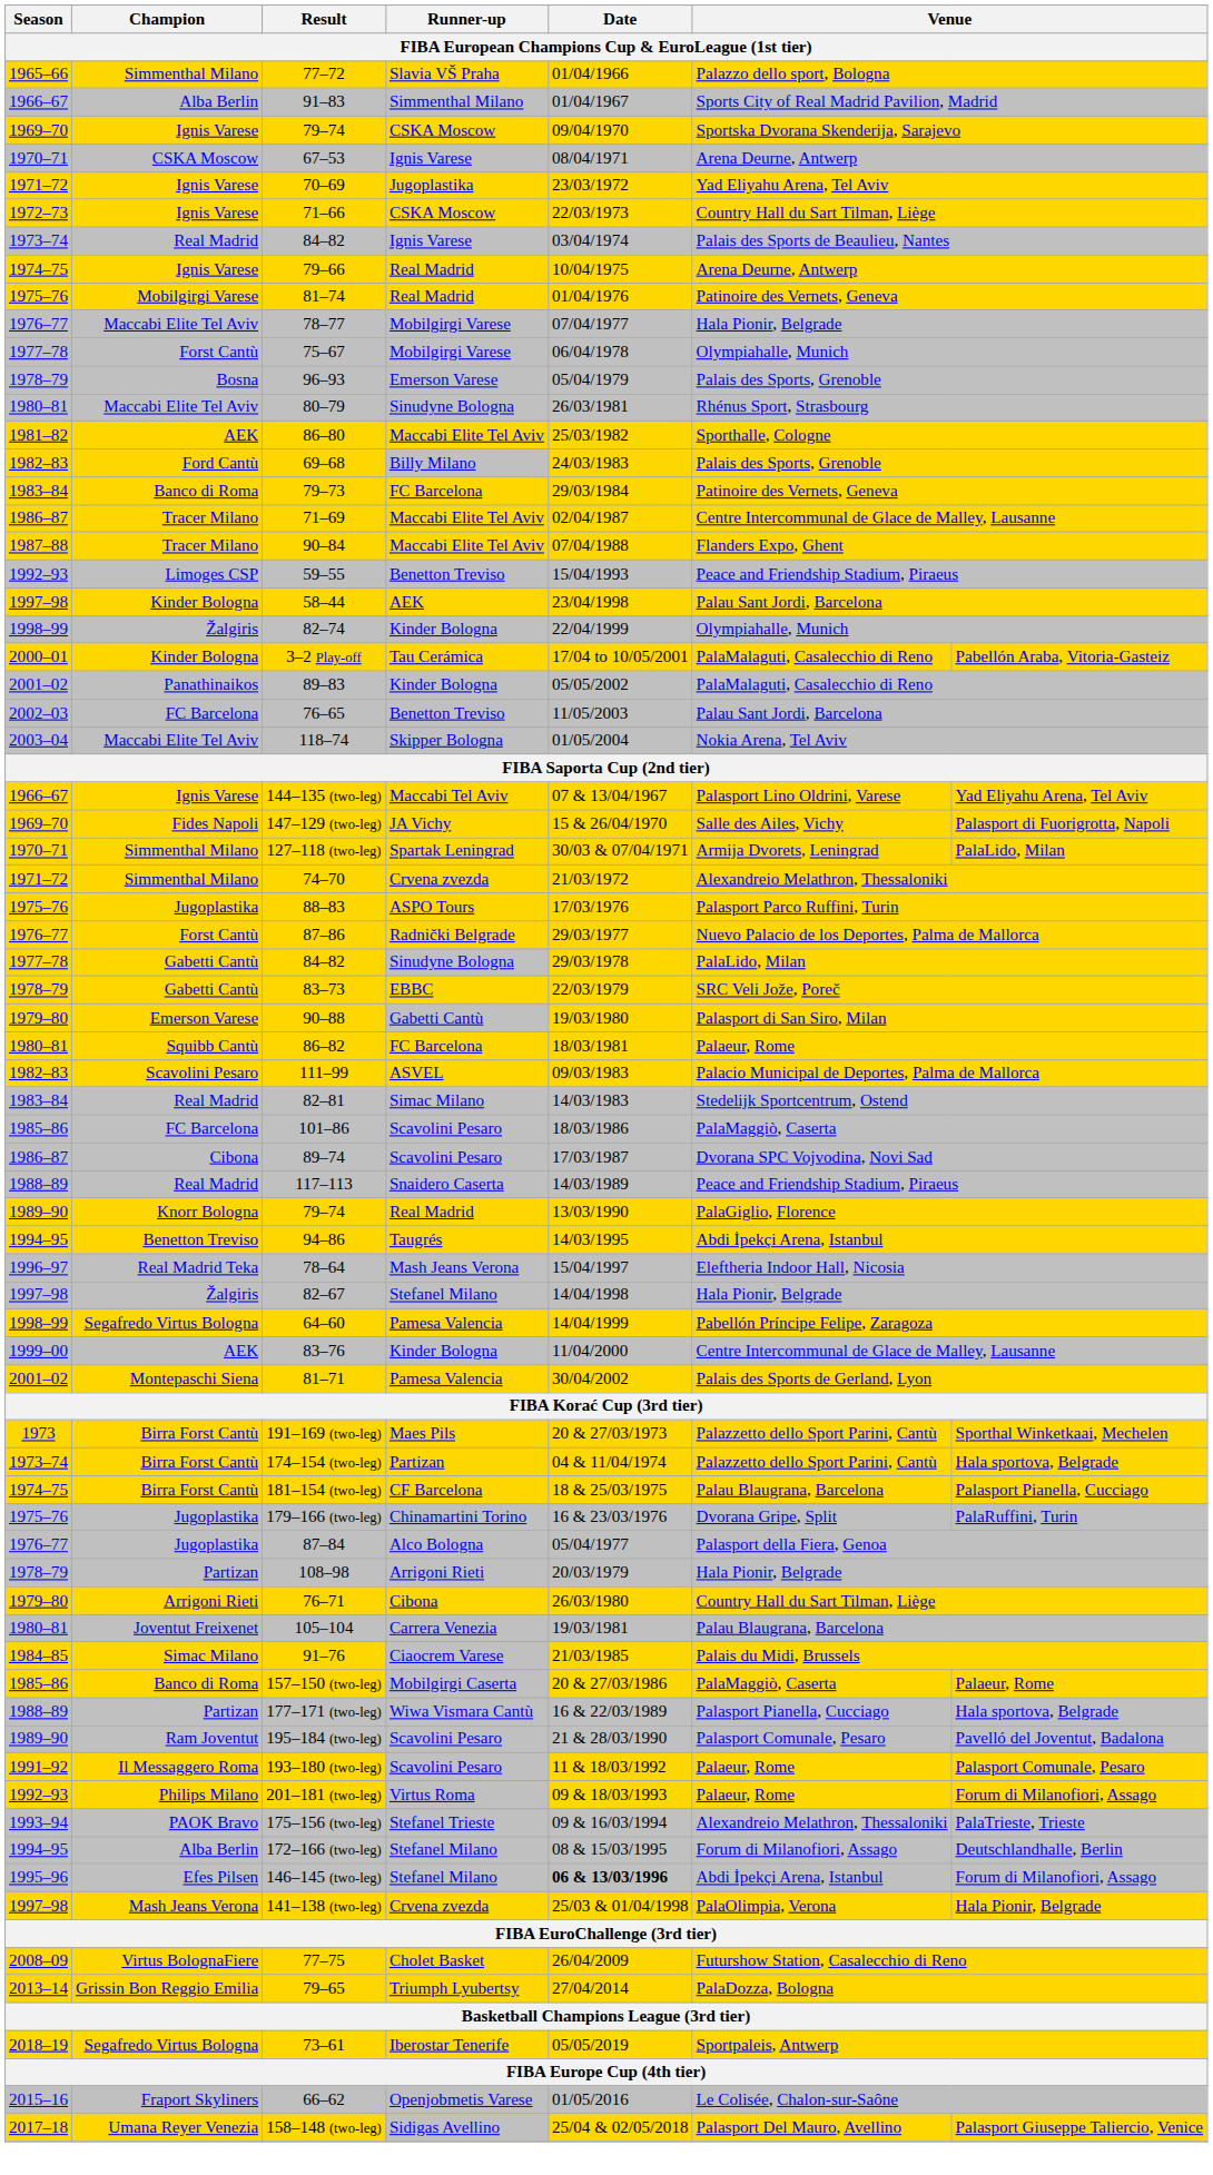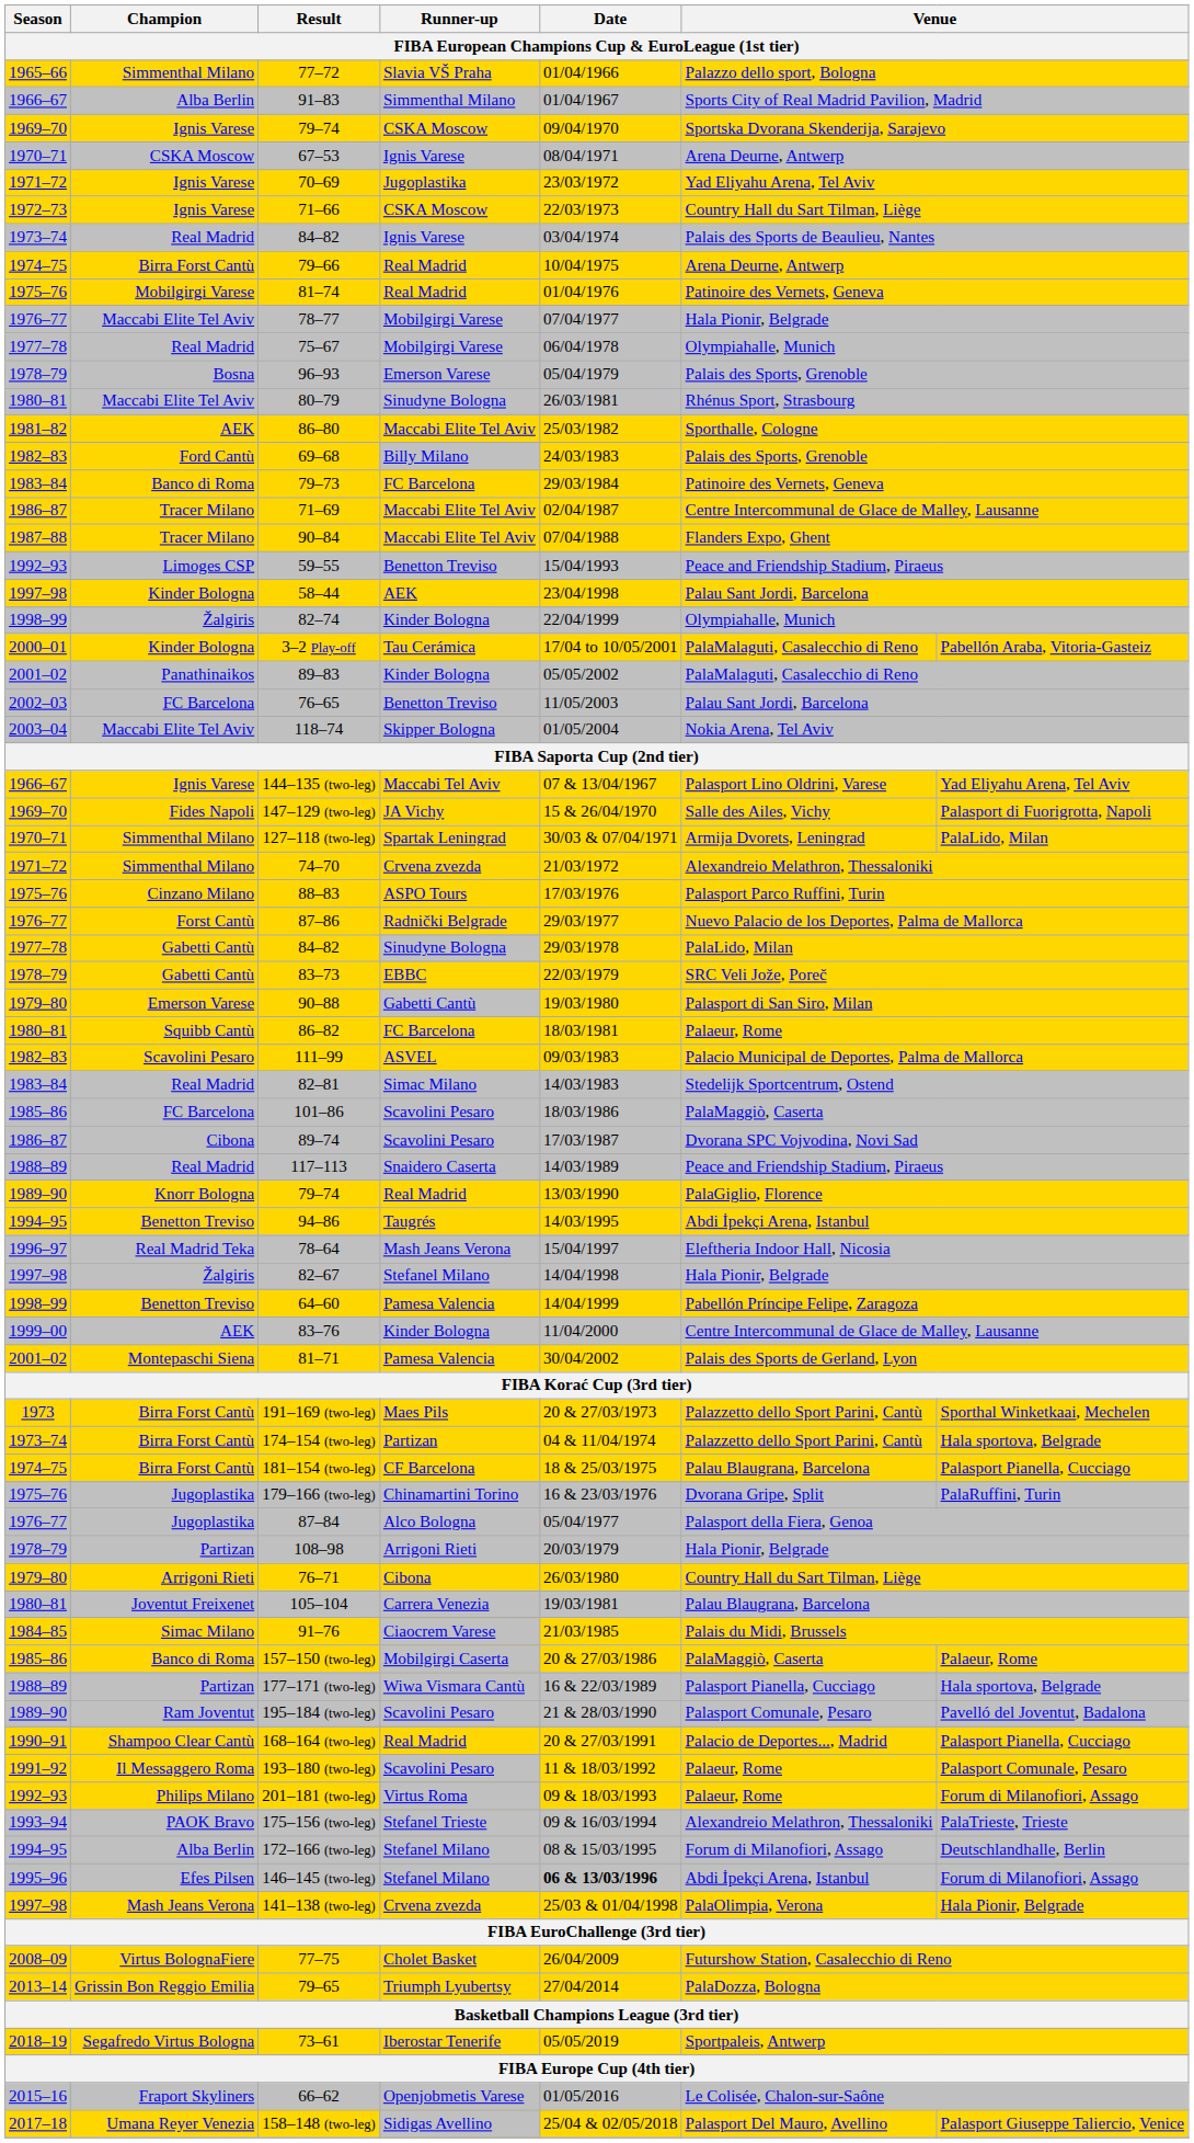79–66 | Champion: Ignis Varese -> Birra Forst Cantù
75–67 | Champion: Forst Cantù -> Real Madrid
88–83 | Champion: Jugoplastika -> Cinzano Milano
64–60 | Champion: Segafredo Virtus Bologna -> Benetton Treviso
+ row: 1990–91 | Shampoo Clear Cantù | 168–164 (two-leg) | Real Madrid | 20 & 27/03/1991 | Palacio de Deportes..., Madrid | Palasport Pianella, Cucciago
